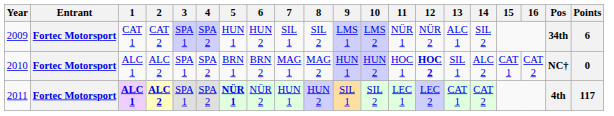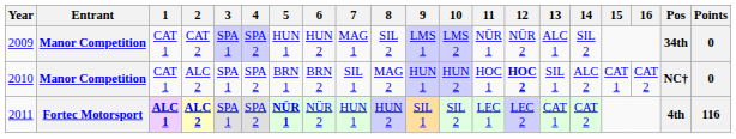2009 | Entrant: Fortec Motorsport -> Manor Competition
2009 | 7: SIL 1 -> MAG 1
2009 | Points: 6 -> 0
2010 | Entrant: Fortec Motorsport -> Manor Competition
2010 | 1: ALC 1 -> CAT 1
2010 | 7: MAG 1 -> SIL 1
2011 | Points: 117 -> 116
